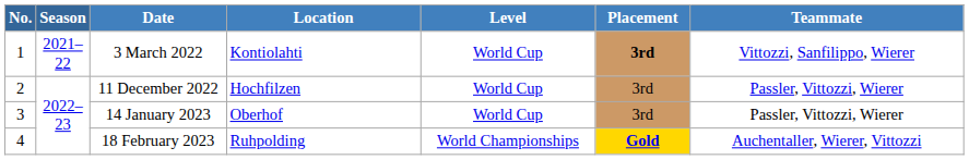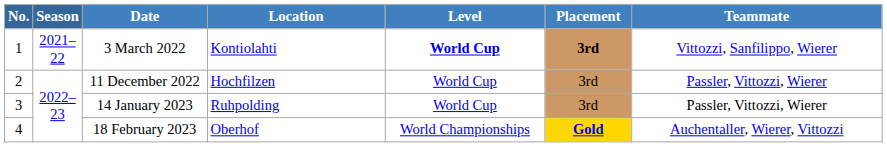3 March 2022 | Level: normal -> bold
14 January 2023 | Location: Oberhof -> Ruhpolding
18 February 2023 | Location: Ruhpolding -> Oberhof
